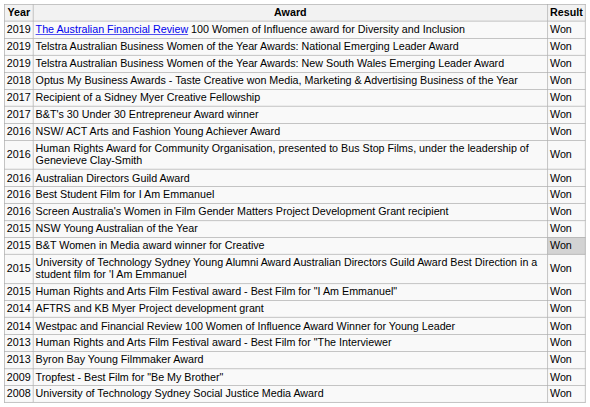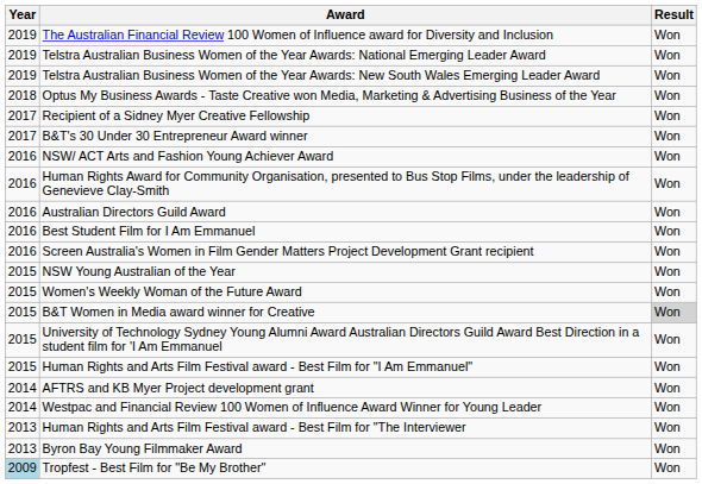+ row: 2015 | Women's Weekly Woman of the Future Award | Won
Tropfest - Best Film for "Be My Brother" | Year: no background -> lightblue background
- row: 2008 | University of Technology Sydney Social Justice Media Award | Won
